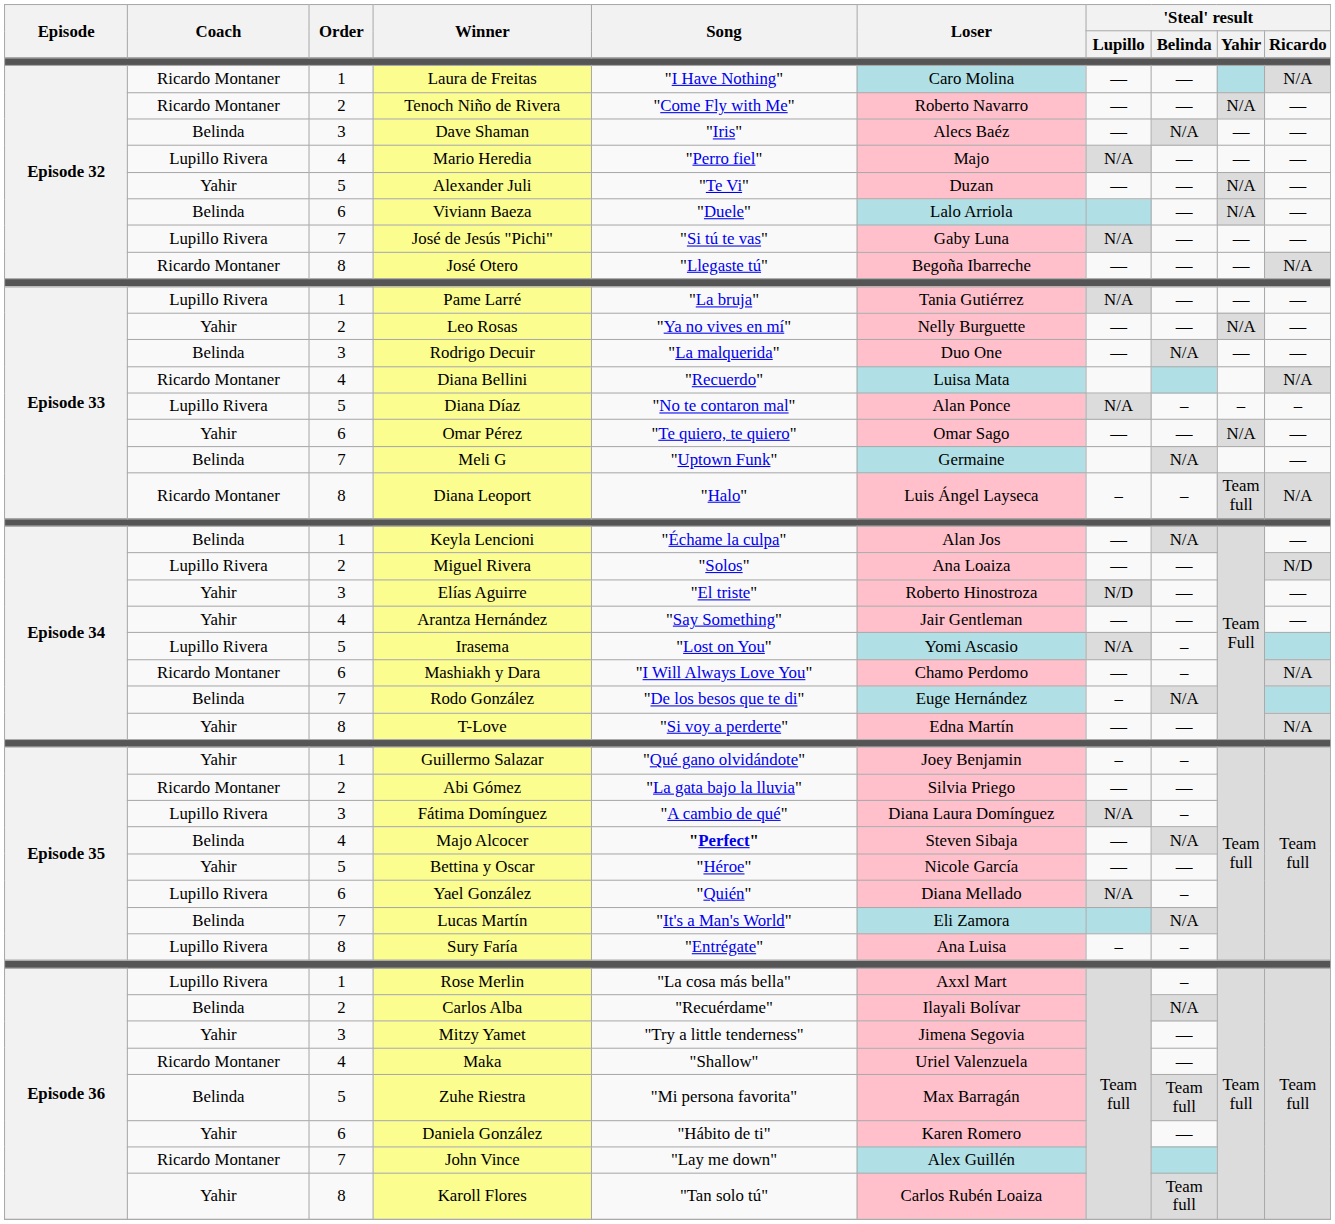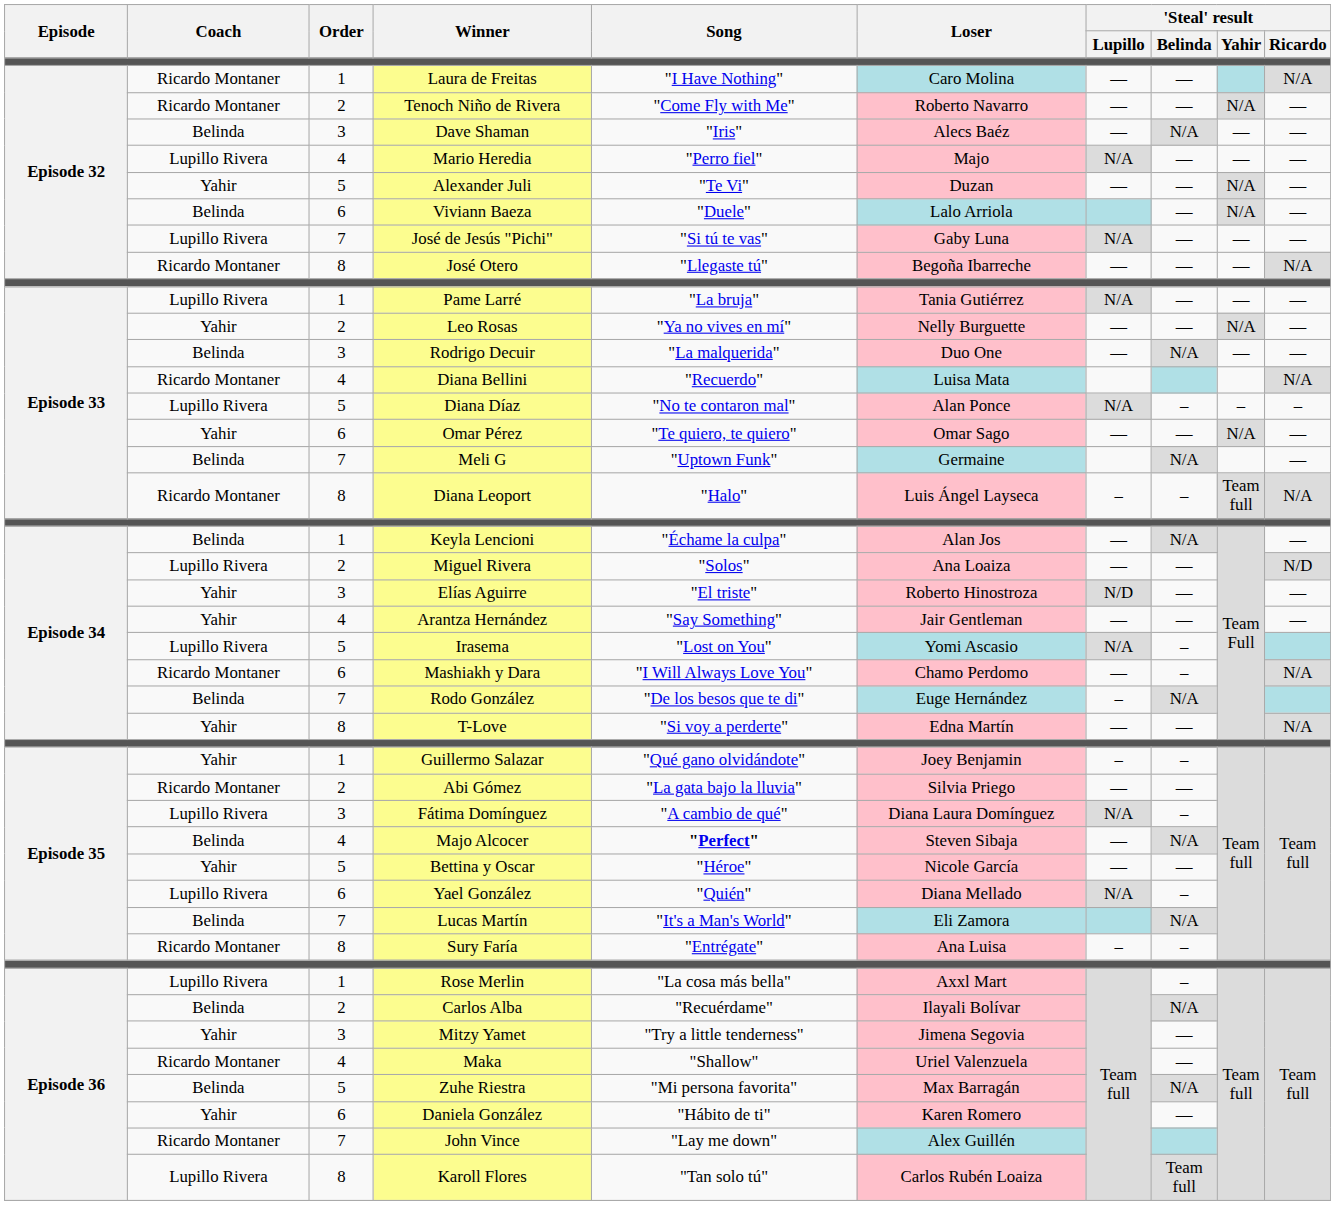Sury Faría | Coach: Lupillo Rivera -> Ricardo Montaner
Zuhe Riestra | 'Steal' result / Belinda: Team full -> N/A
Karoll Flores | Coach: Yahir -> Lupillo Rivera
